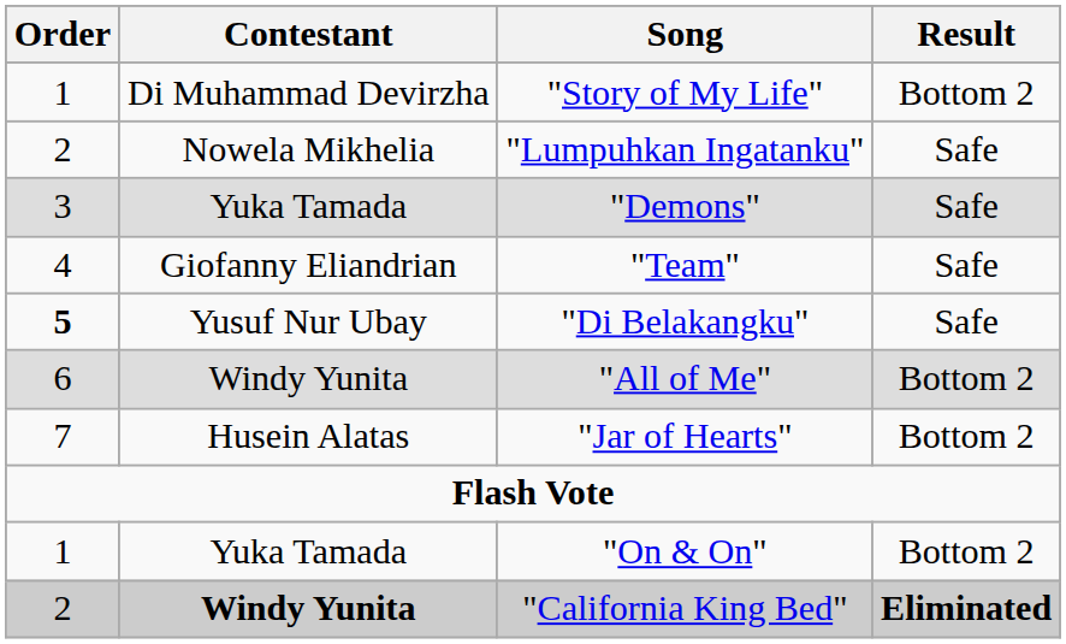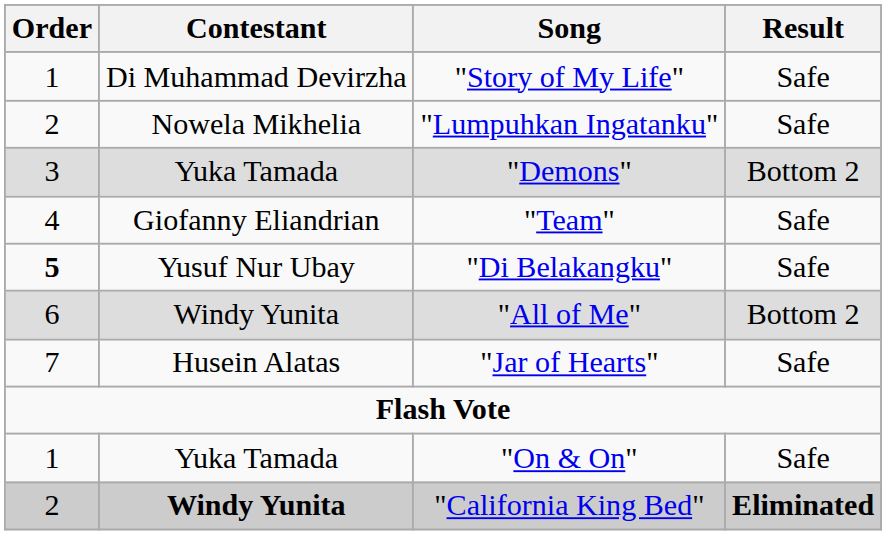"Story of My Life" | Result: Bottom 2 -> Safe
"Demons" | Result: Safe -> Bottom 2
"Jar of Hearts" | Result: Bottom 2 -> Safe
"On & On" | Result: Bottom 2 -> Safe
